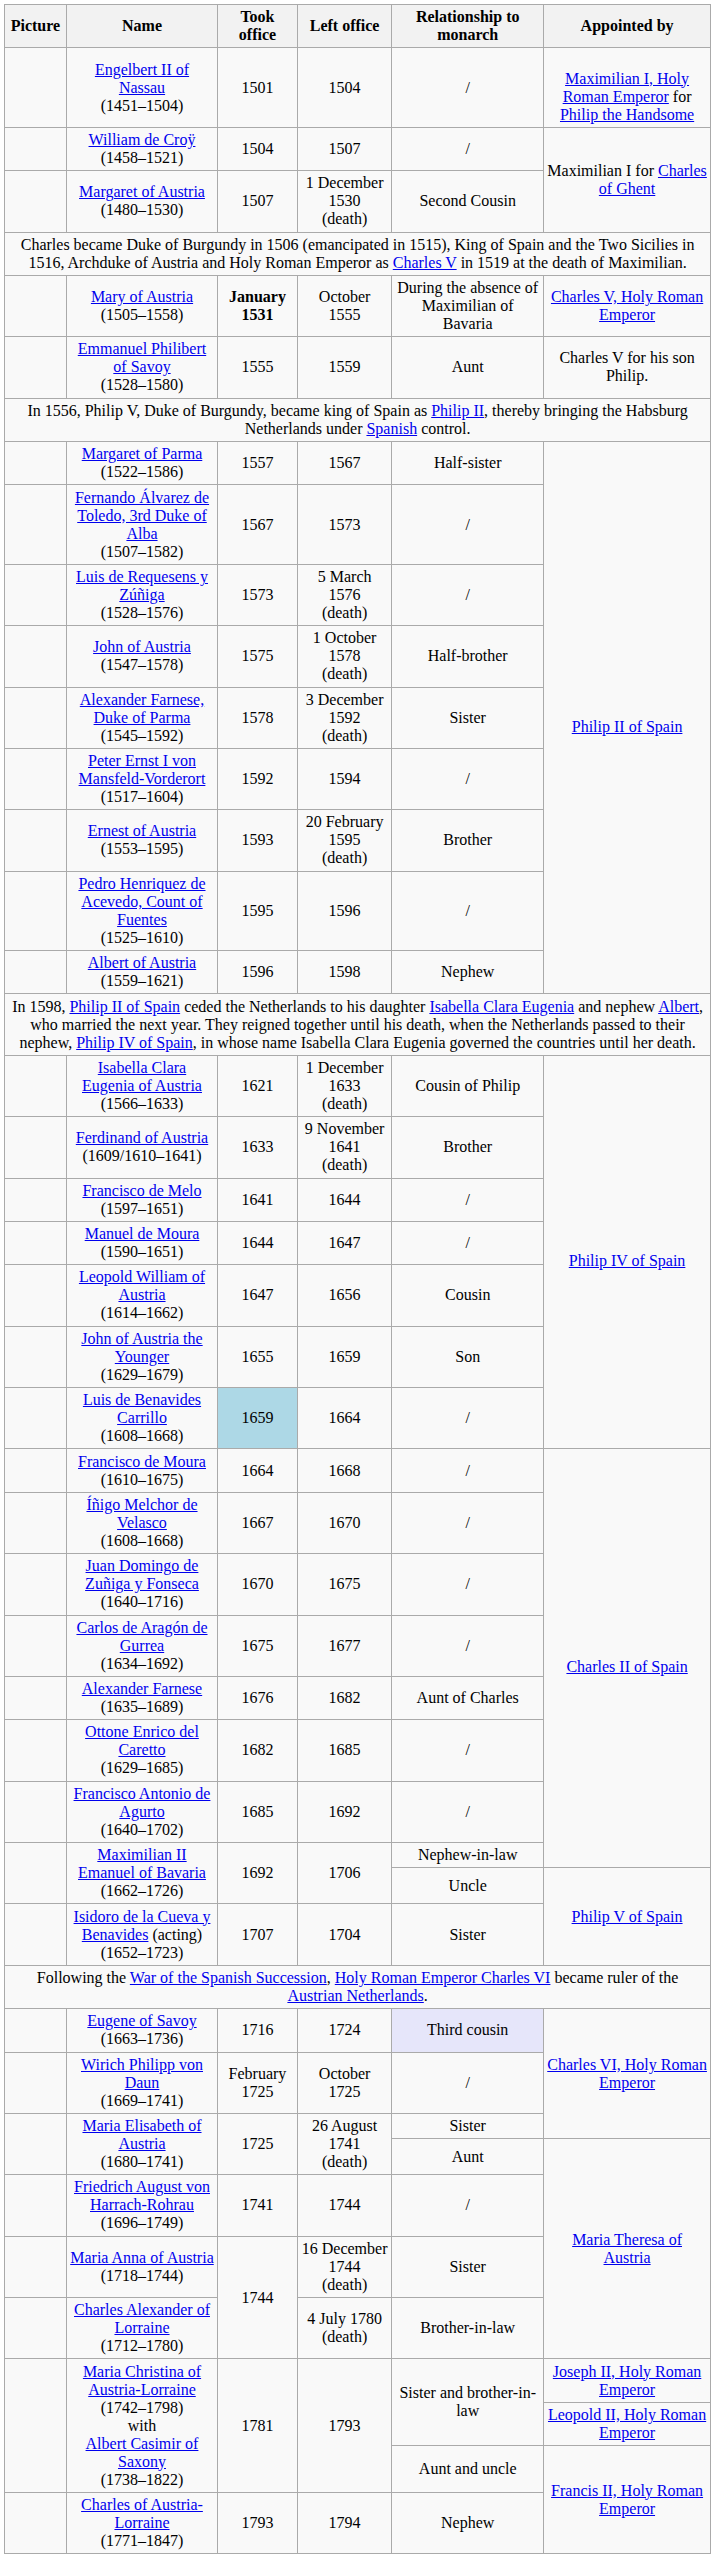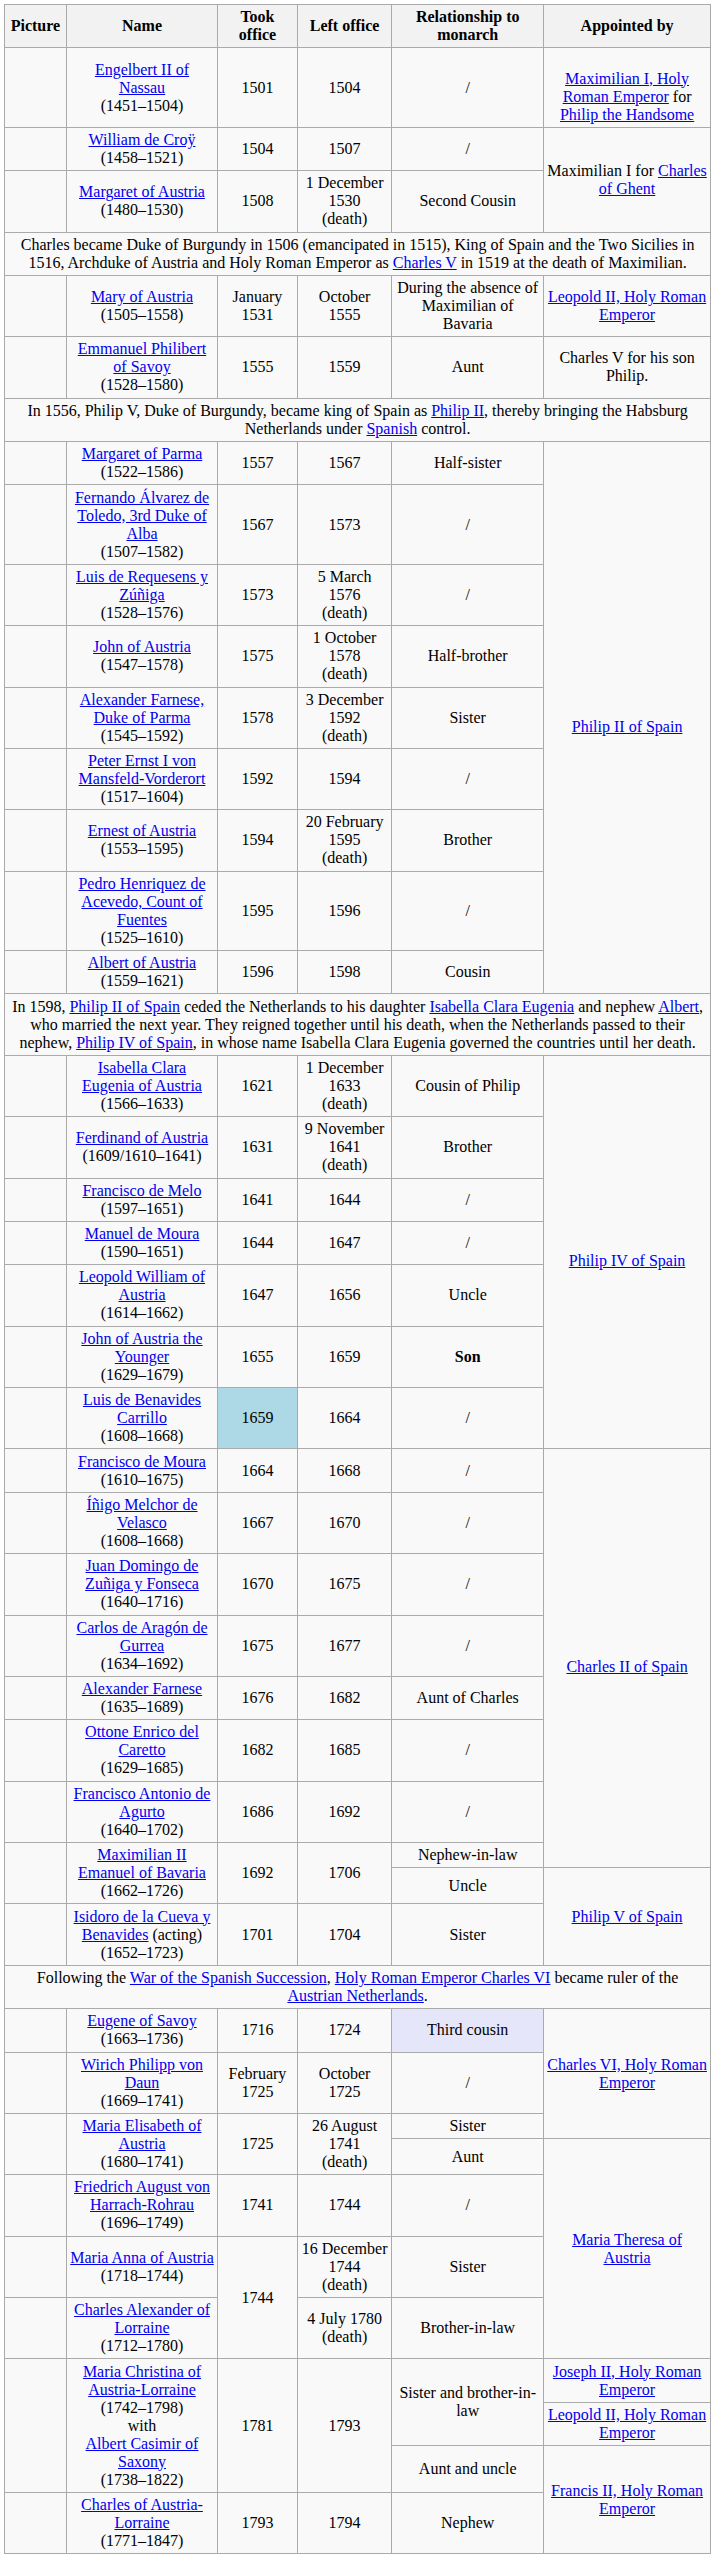Margaret of Austria (1480–1530) | Took office: 1507 -> 1508
Mary of Austria (1505–1558) | Took office: bold -> normal
Mary of Austria (1505–1558) | Appointed by: Charles V, Holy Roman Emperor -> Leopold II, Holy Roman Emperor
Ernest of Austria (1553–1595) | Took office: 1593 -> 1594
Albert of Austria (1559–1621) | Relationship to monarch: Nephew -> Cousin
Ferdinand of Austria (1609/1610–1641) | Took office: 1633 -> 1631
Leopold William of Austria (1614–1662) | Relationship to monarch: Cousin -> Uncle
John of Austria the Younger (1629–1679) | Relationship to monarch: normal -> bold
Francisco Antonio de Agurto (1640–1702) | Took office: 1685 -> 1686
Isidoro de la Cueva y Benavides (acting) (1652–1723) | Took office: 1707 -> 1701
